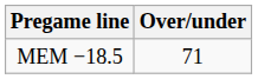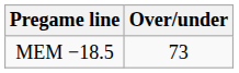MEM −18.5 | Over/under: 71 -> 73
